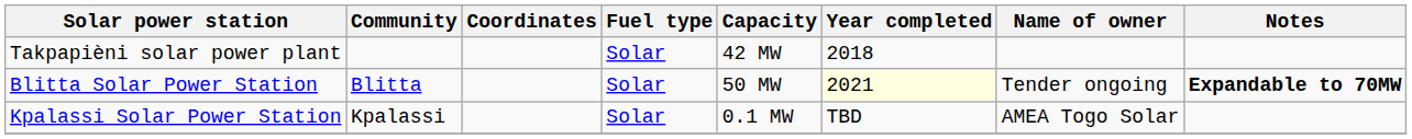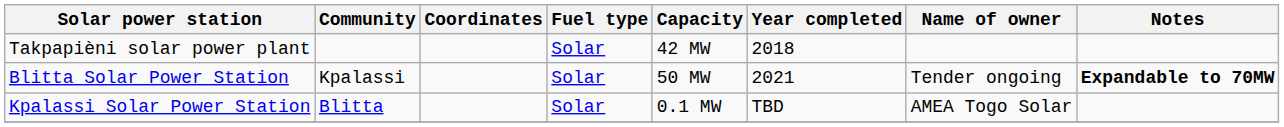Blitta Solar Power Station | Community: Blitta -> Kpalassi
Blitta Solar Power Station | Year completed: lightyellow background -> no background
Kpalassi Solar Power Station | Community: Kpalassi -> Blitta
